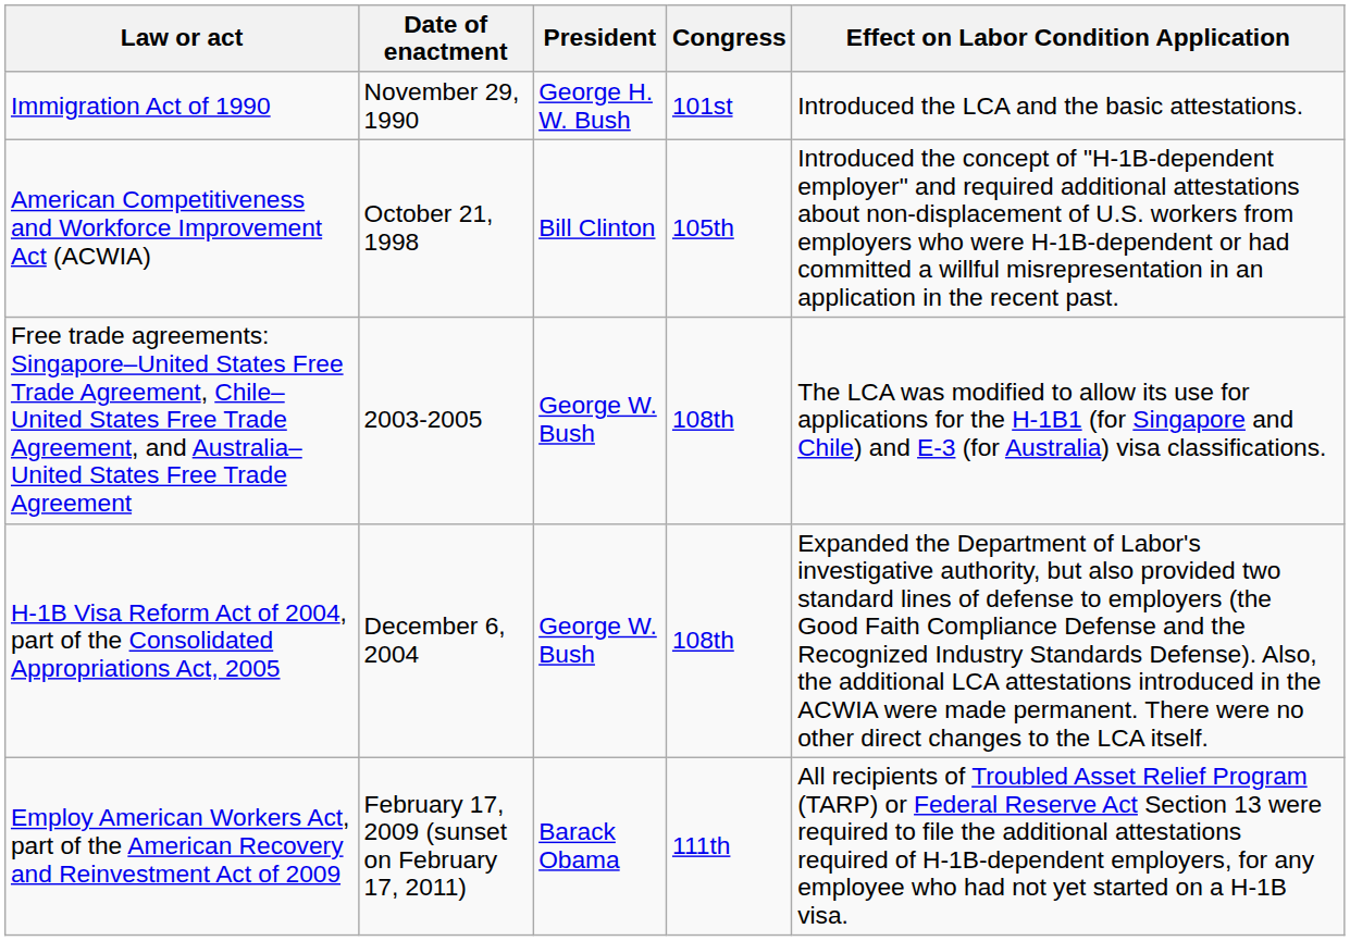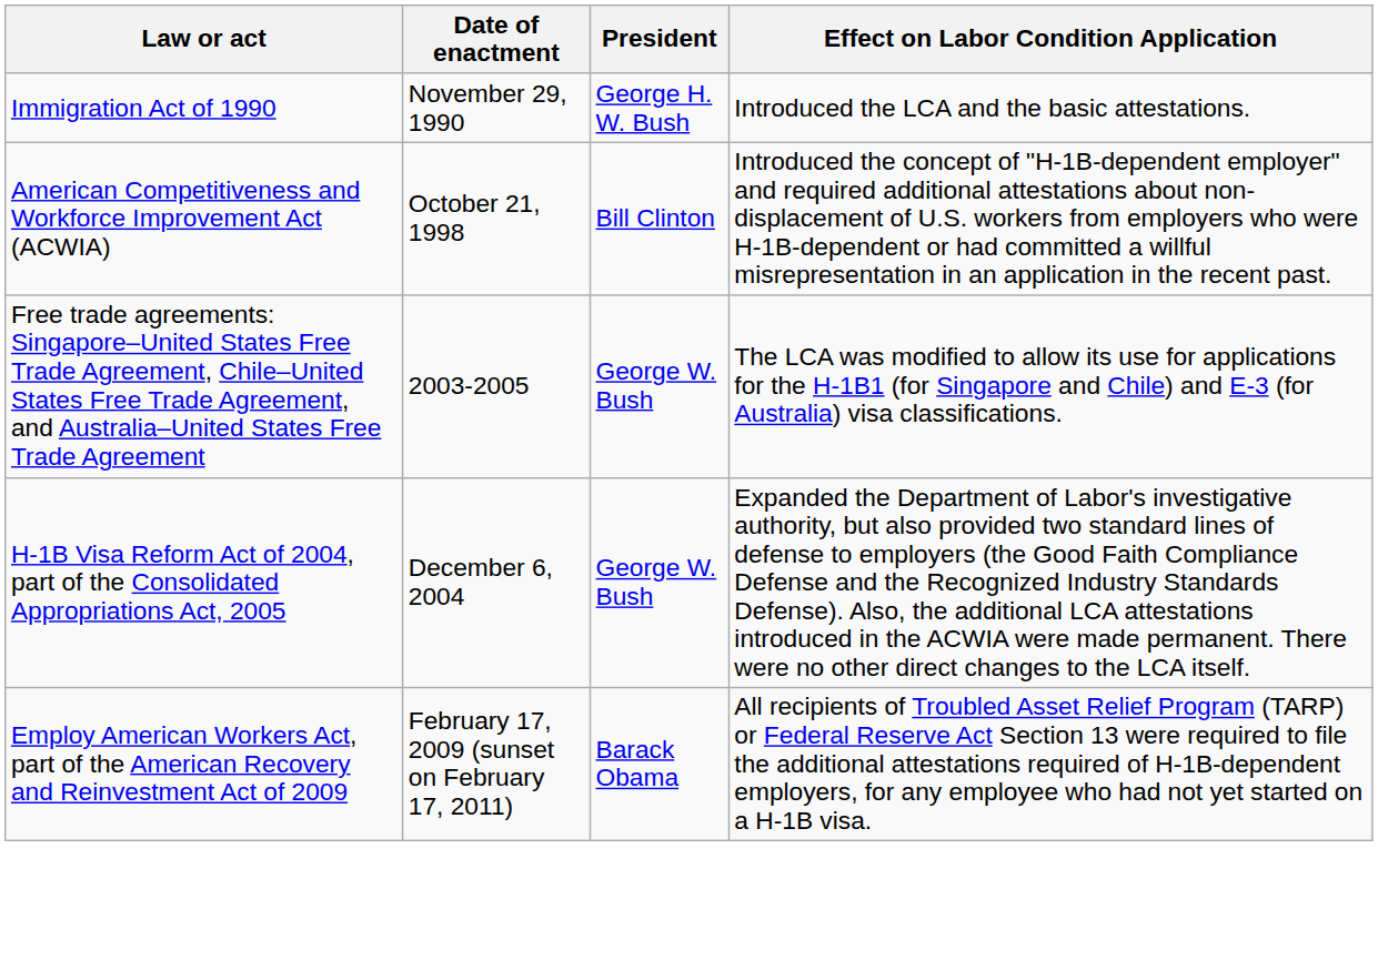- column: Congress | 101st | 105th | 108th | 108th | 111th
